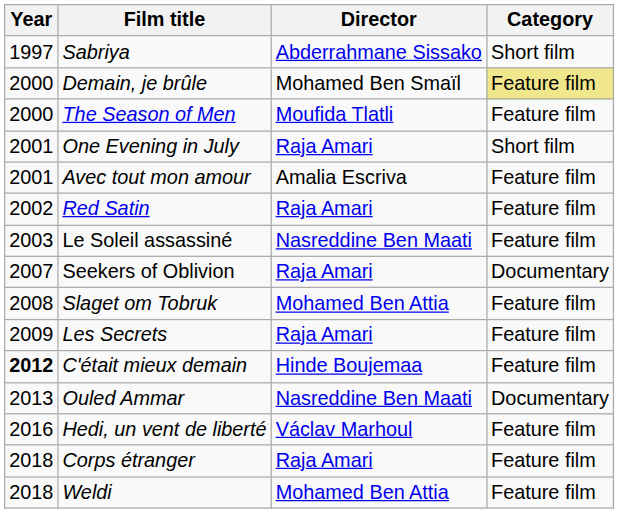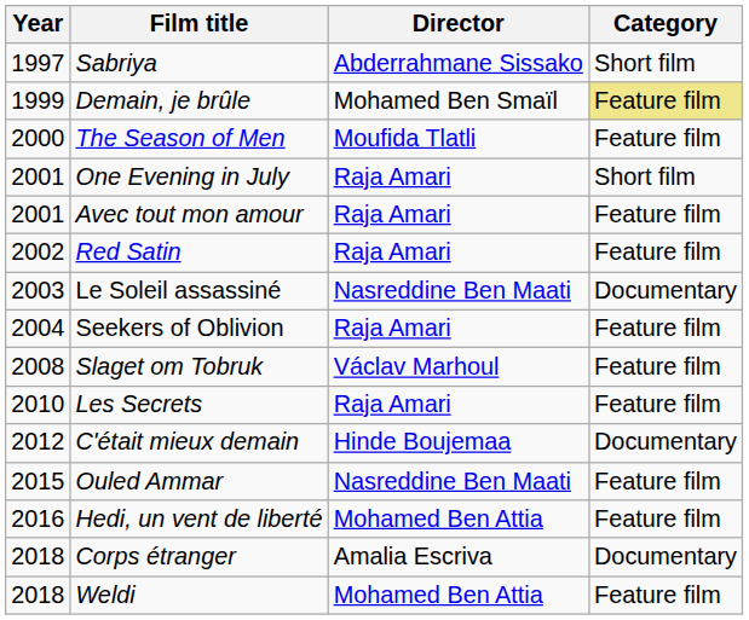Demain, je brûle | Year: 2000 -> 1999
Avec tout mon amour | Director: Amalia Escriva -> Raja Amari
Le Soleil assassiné | Category: Feature film -> Documentary
Seekers of Oblivion | Year: 2007 -> 2004
Seekers of Oblivion | Category: Documentary -> Feature film
Slaget om Tobruk | Director: Mohamed Ben Attia -> Václav Marhoul
Les Secrets | Year: 2009 -> 2010
C'était mieux demain | Year: bold -> normal
C'était mieux demain | Category: Feature film -> Documentary
Ouled Ammar | Year: 2013 -> 2015
Ouled Ammar | Category: Documentary -> Feature film
Hedi, un vent de liberté | Director: Václav Marhoul -> Mohamed Ben Attia
Corps étranger | Director: Raja Amari -> Amalia Escriva
Corps étranger | Category: Feature film -> Documentary
